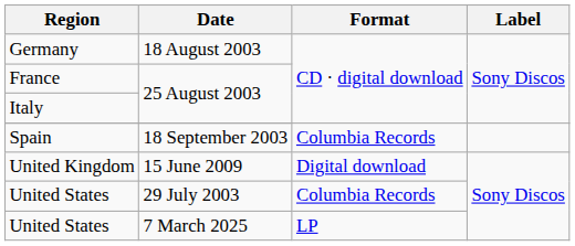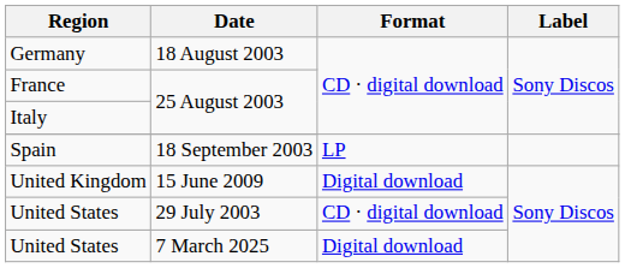Spain | Format: Columbia Records -> LP
United States / 29 July 2003 | Format: Columbia Records -> CD · digital download
United States / 7 March 2025 | Format: LP -> Digital download
